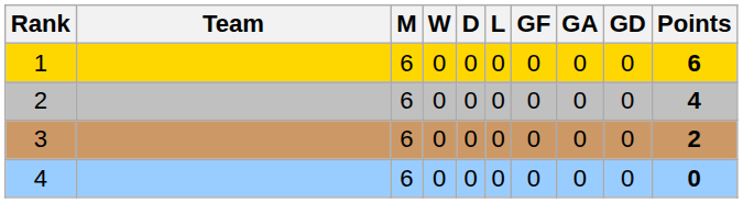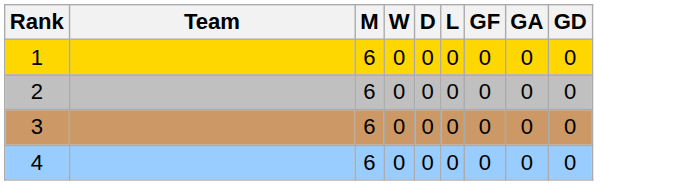- column: Points | 6 | 4 | 2 | 0
